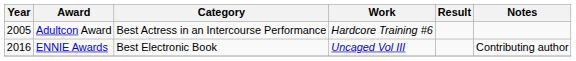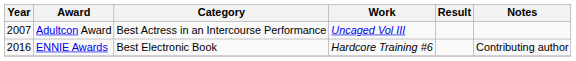Adultcon Award | Year: 2005 -> 2007
Adultcon Award | Work: Hardcore Training #6 -> Uncaged Vol III
ENNIE Awards | Work: Uncaged Vol III -> Hardcore Training #6
